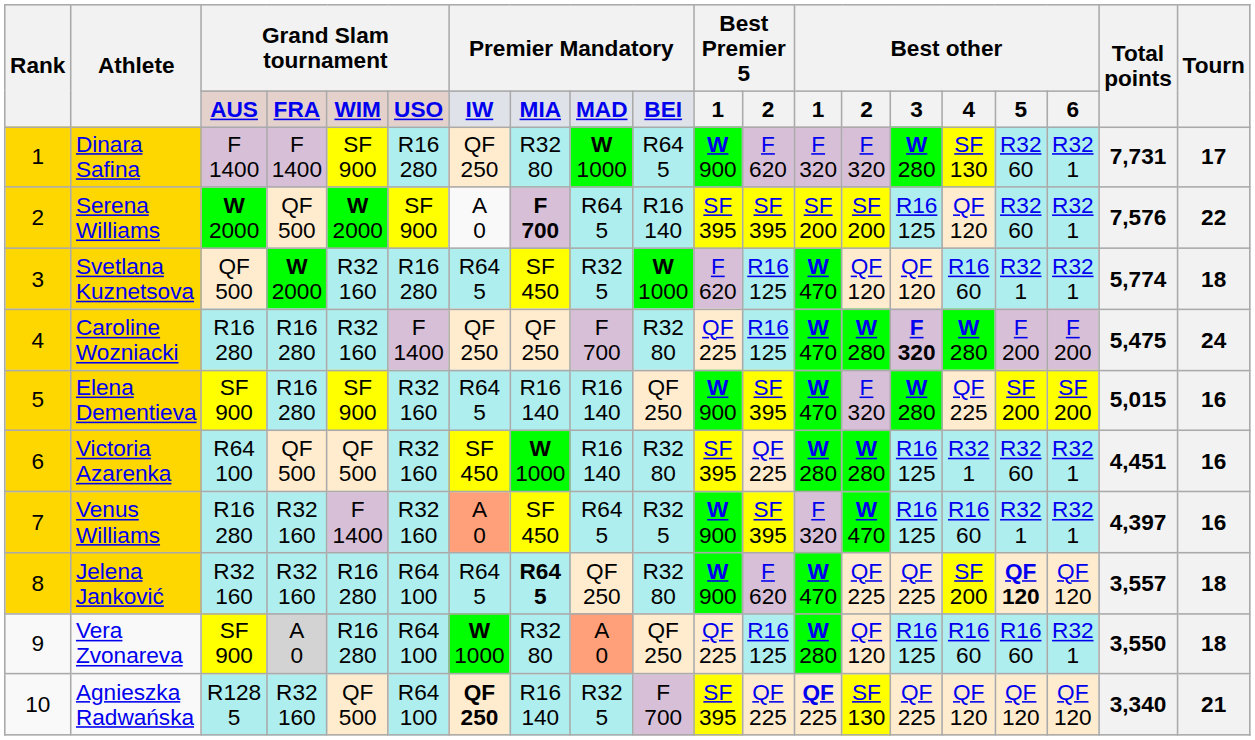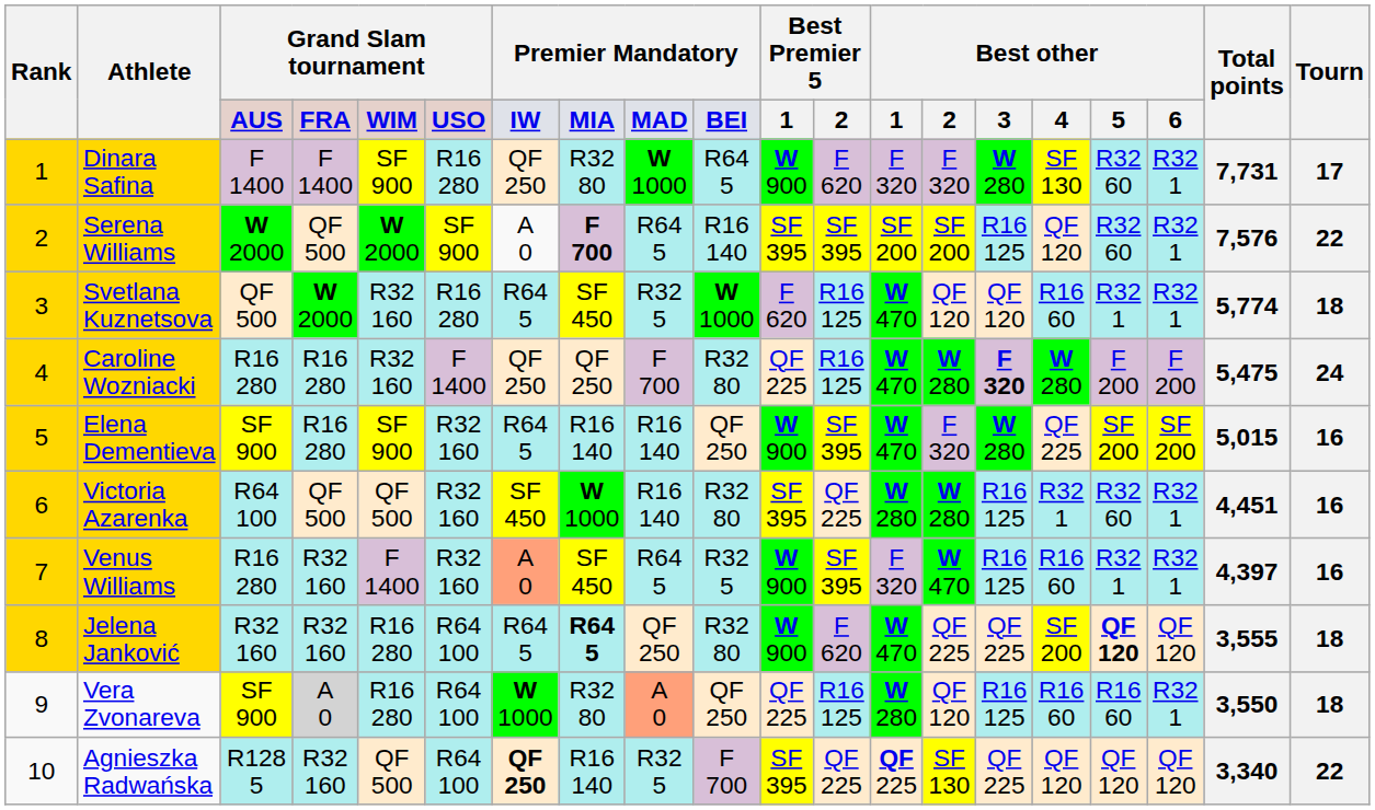Jelena Janković | Total points: 3,557 -> 3,555
Agnieszka Radwańska | Tourn: 21 -> 22
